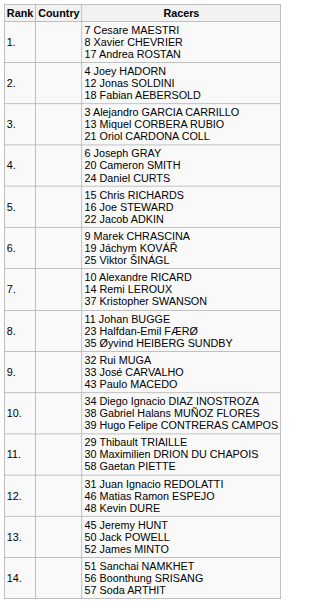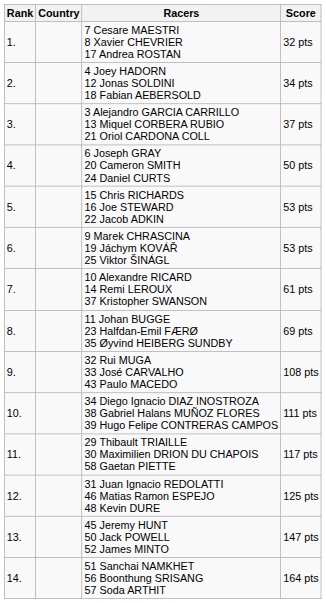+ column: Score | 32 pts | 34 pts | 37 pts | 50 pts | 53 pts | 53 pts | 61 pts | 69 pts | 108 pts | 111 pts | 117 pts | 125 pts | 147 pts | 164 pts
